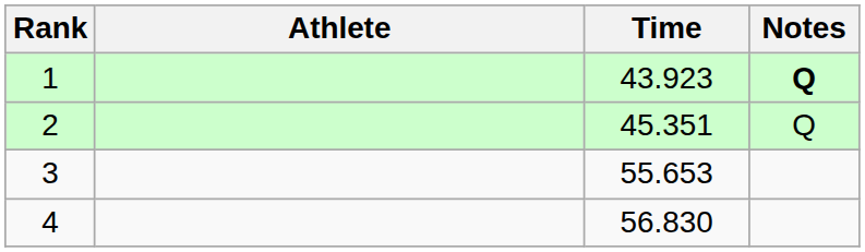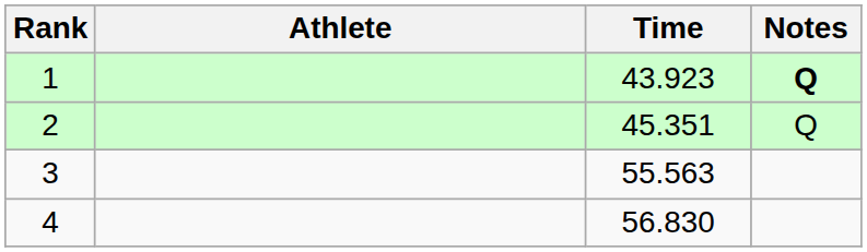3 | Time: 55.653 -> 55.563
